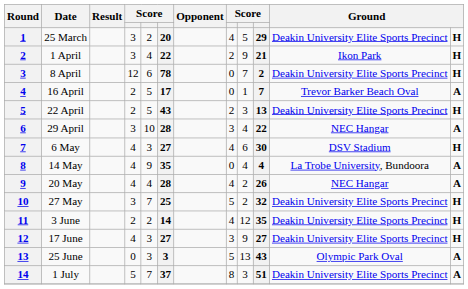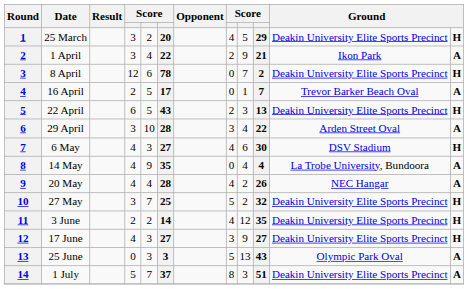1 April | column 12: H -> A
22 April | column 4: 2 -> 6
29 April | column 11: NEC Hangar -> Arden Street Oval
